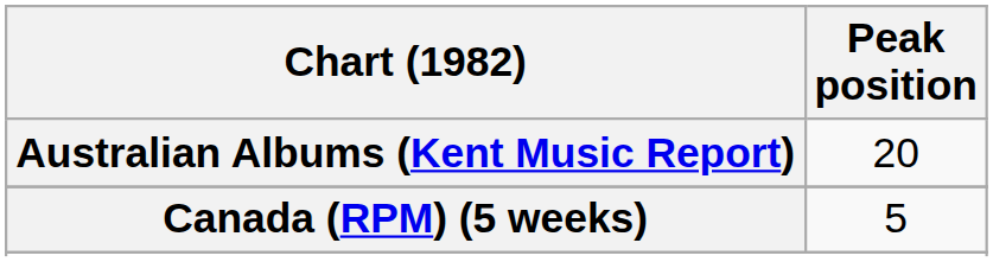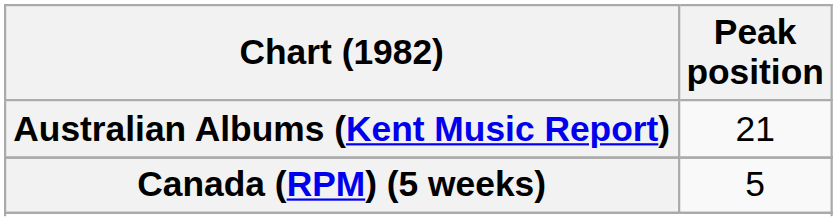Australian Albums (Kent Music Report) | Peak position: 20 -> 21
